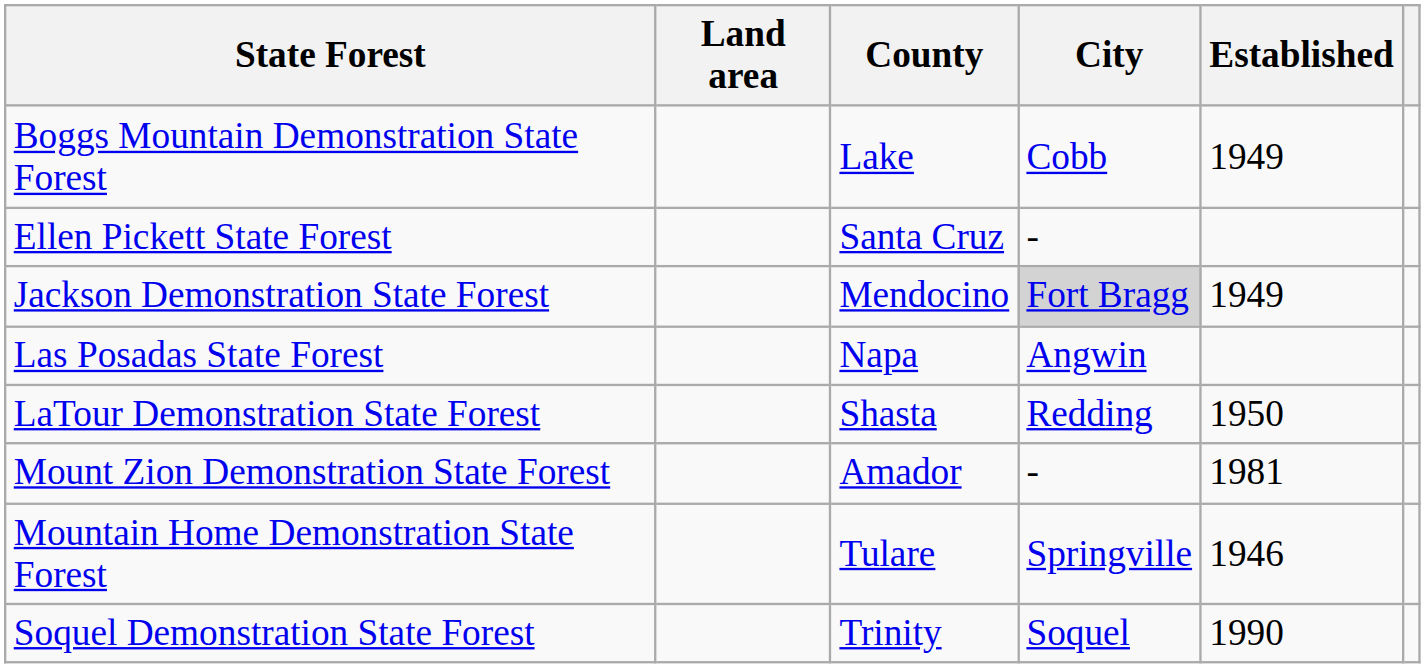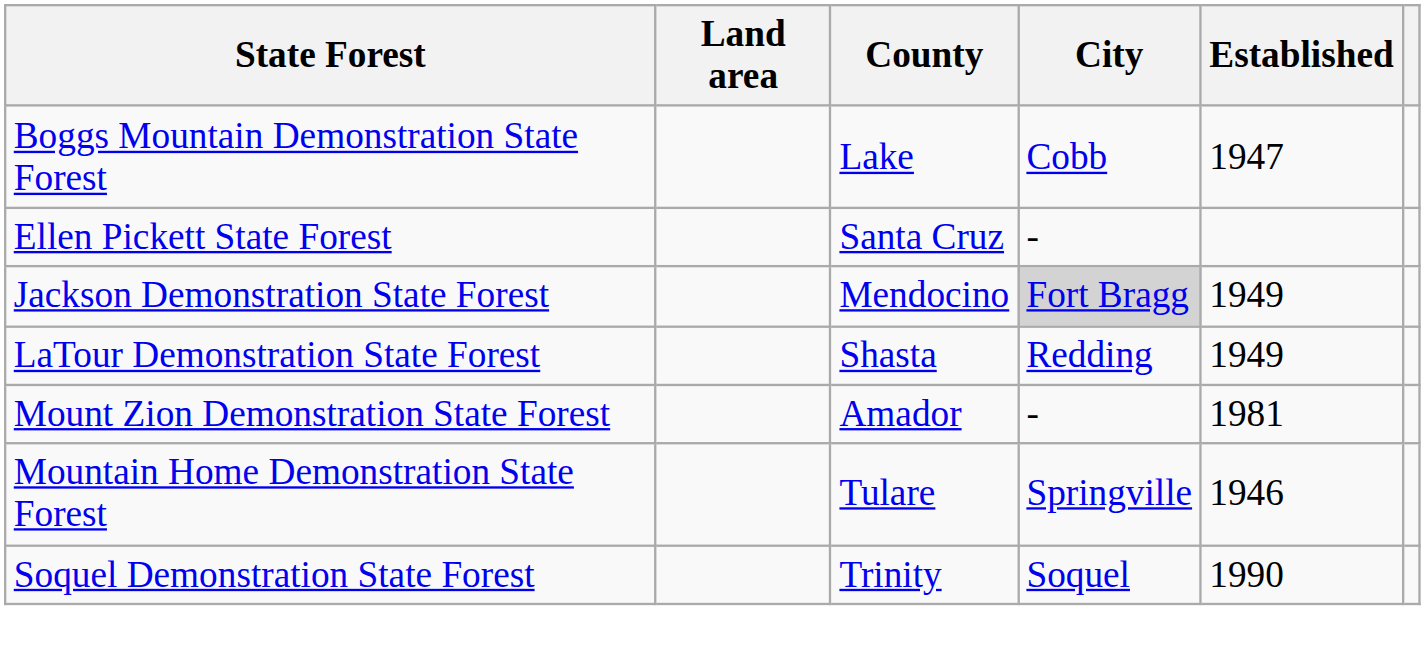Boggs Mountain Demonstration State Forest | Established: 1949 -> 1947
- row: Las Posadas State Forest | Napa | Angwin
LaTour Demonstration State Forest | Established: 1950 -> 1949
